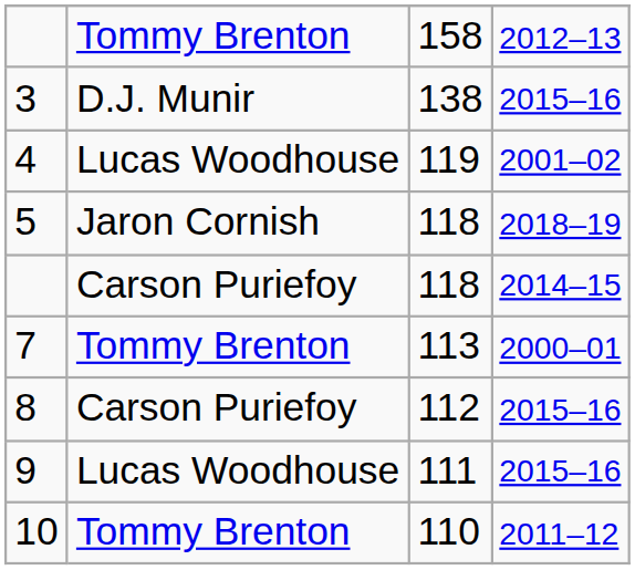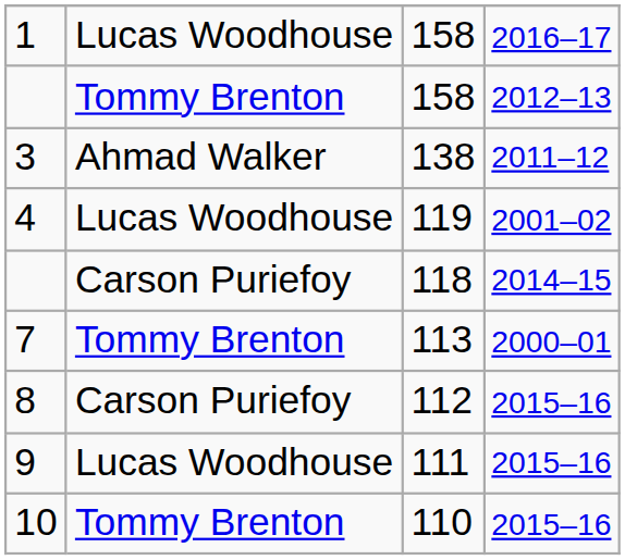+ row: 1 | Lucas Woodhouse | 158 | 2016–17
3 | column 2: D.J. Munir -> Ahmad Walker
3 | column 4: 2015–16 -> 2011–12
- row: 5 | Jaron Cornish | 118 | 2018–19
10 | column 4: 2011–12 -> 2015–16
